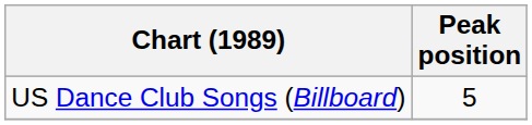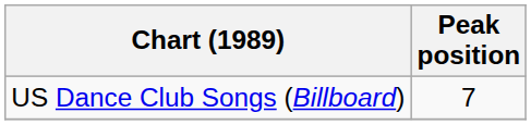US Dance Club Songs (Billboard) | Peak position: 5 -> 7
